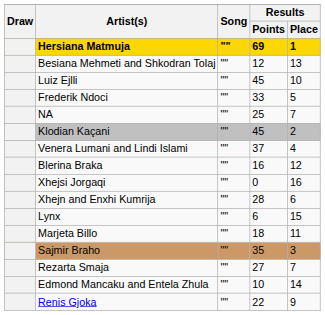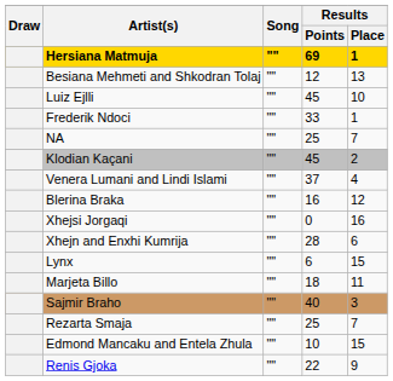Frederik Ndoci | Results / Place: 5 -> 1
Sajmir Braho | Results / Points: 35 -> 40
Rezarta Smaja | Results / Points: 27 -> 25
Edmond Mancaku and Entela Zhula | Results / Place: 14 -> 15
